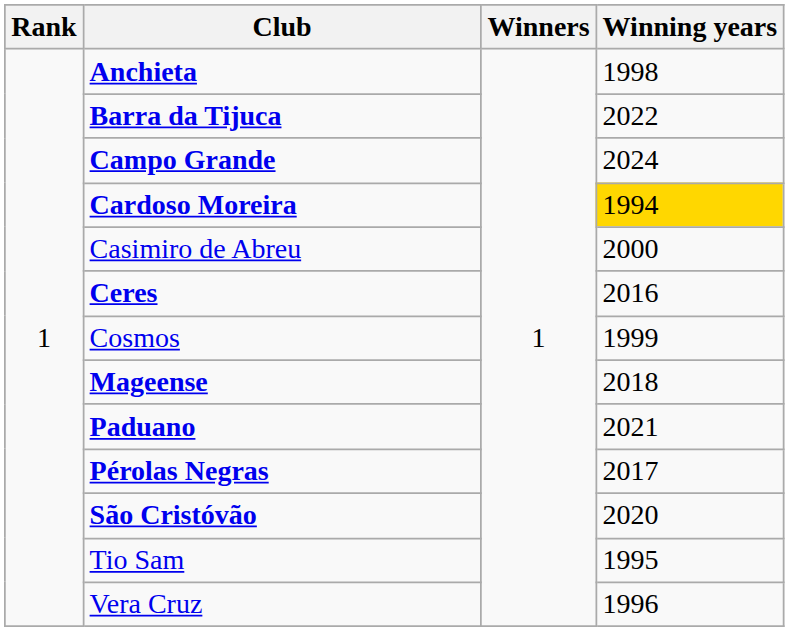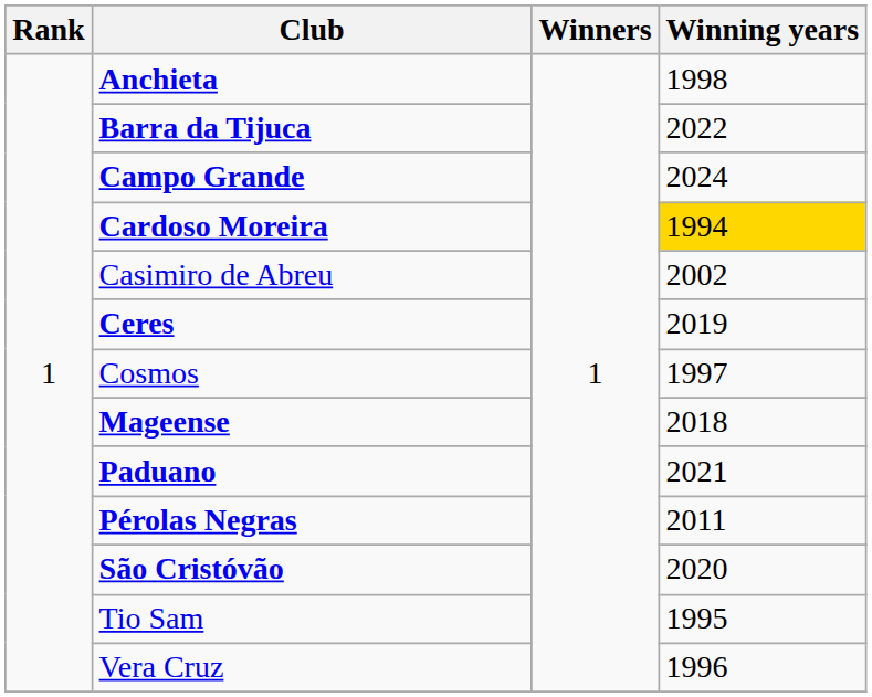Casimiro de Abreu | Winning years: 2000 -> 2002
Ceres | Winning years: 2016 -> 2019
Cosmos | Winning years: 1999 -> 1997
Pérolas Negras | Winning years: 2017 -> 2011
